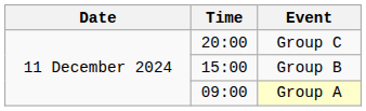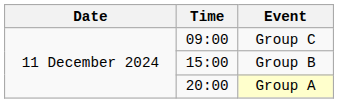Group C | Time: 20:00 -> 09:00
Group A | Time: 09:00 -> 20:00
